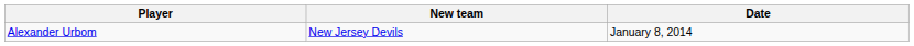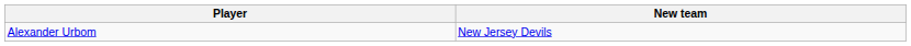- column: Date | January 8, 2014
